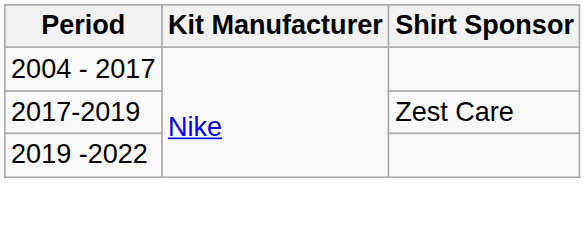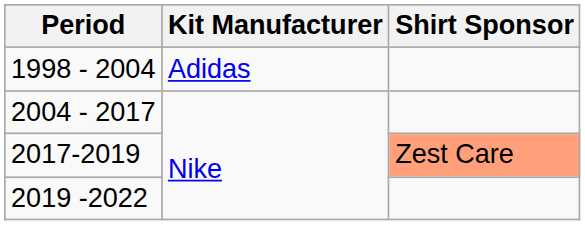+ row: 1998 - 2004 | Adidas
2017-2019 | Shirt Sponsor: no background -> lightsalmon background
